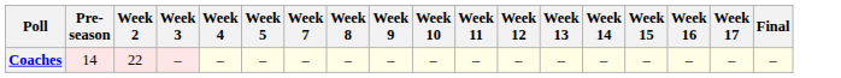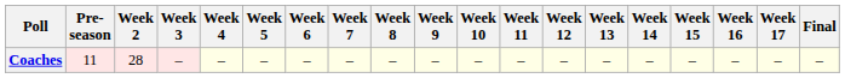+ column: Week 6 | –
Coaches | Pre- season: 14 -> 11
Coaches | Week 2: 22 -> 28
